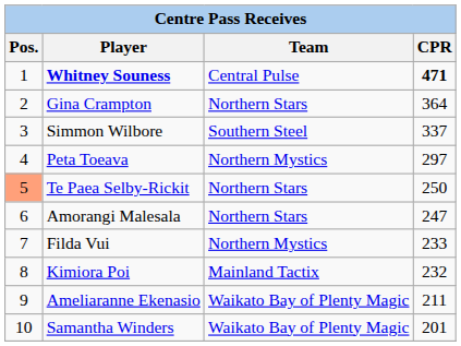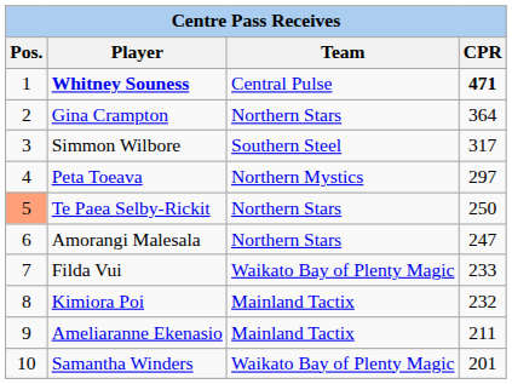Simmon Wilbore | CPR: 337 -> 317
Filda Vui | Team: Northern Mystics -> Waikato Bay of Plenty Magic
Ameliaranne Ekenasio | Team: Waikato Bay of Plenty Magic -> Mainland Tactix
